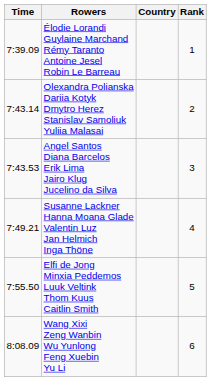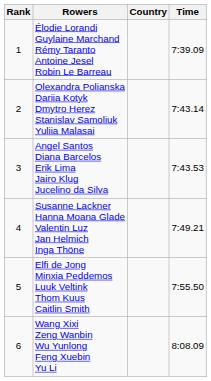columns swapped: Rank <-> Time
